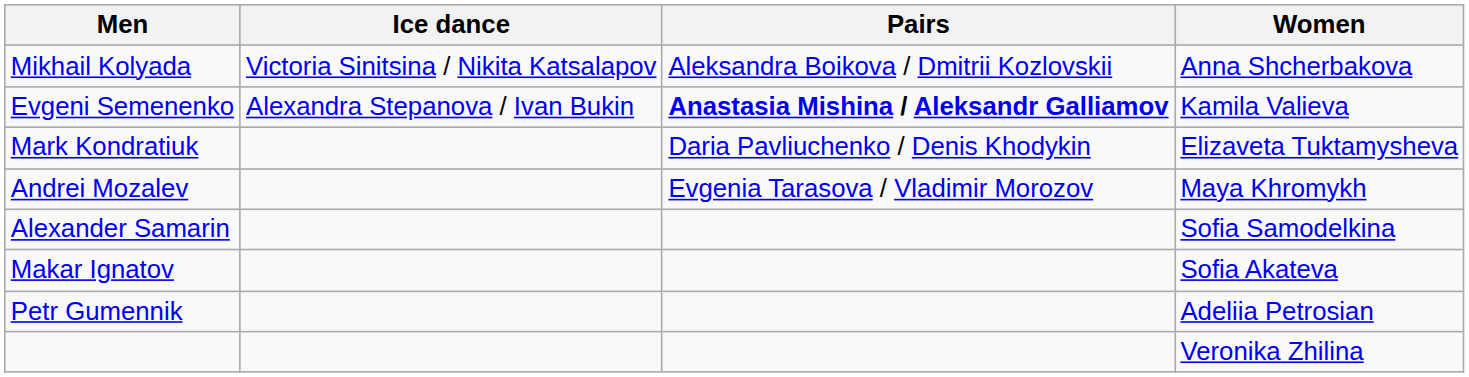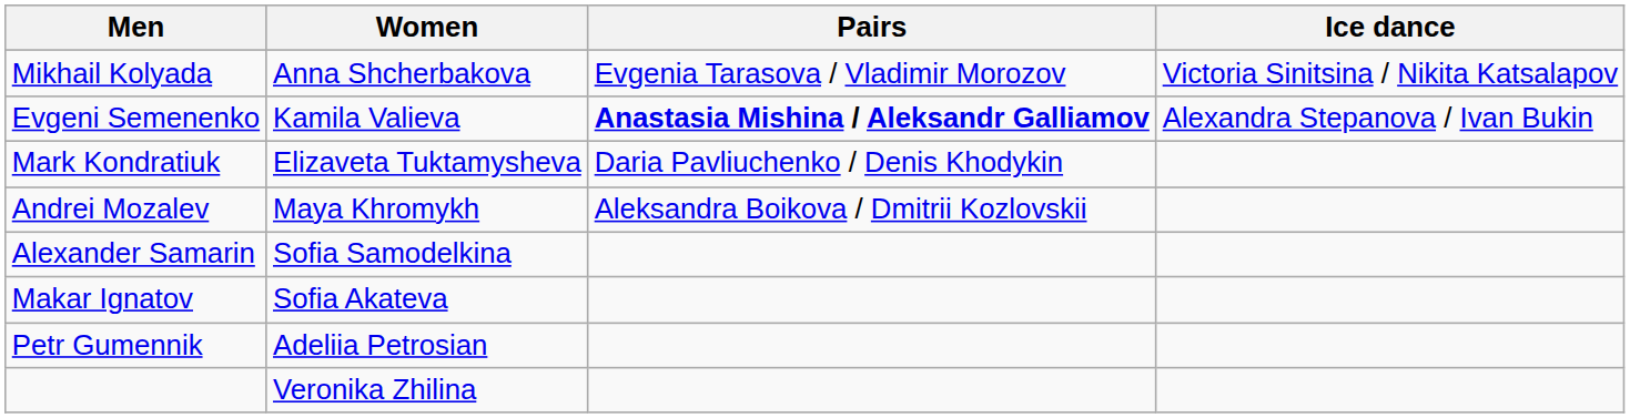columns swapped: Women <-> Ice dance
Mikhail Kolyada | Pairs: Aleksandra Boikova / Dmitrii Kozlovskii -> Evgenia Tarasova / Vladimir Morozov
Andrei Mozalev | Pairs: Evgenia Tarasova / Vladimir Morozov -> Aleksandra Boikova / Dmitrii Kozlovskii
